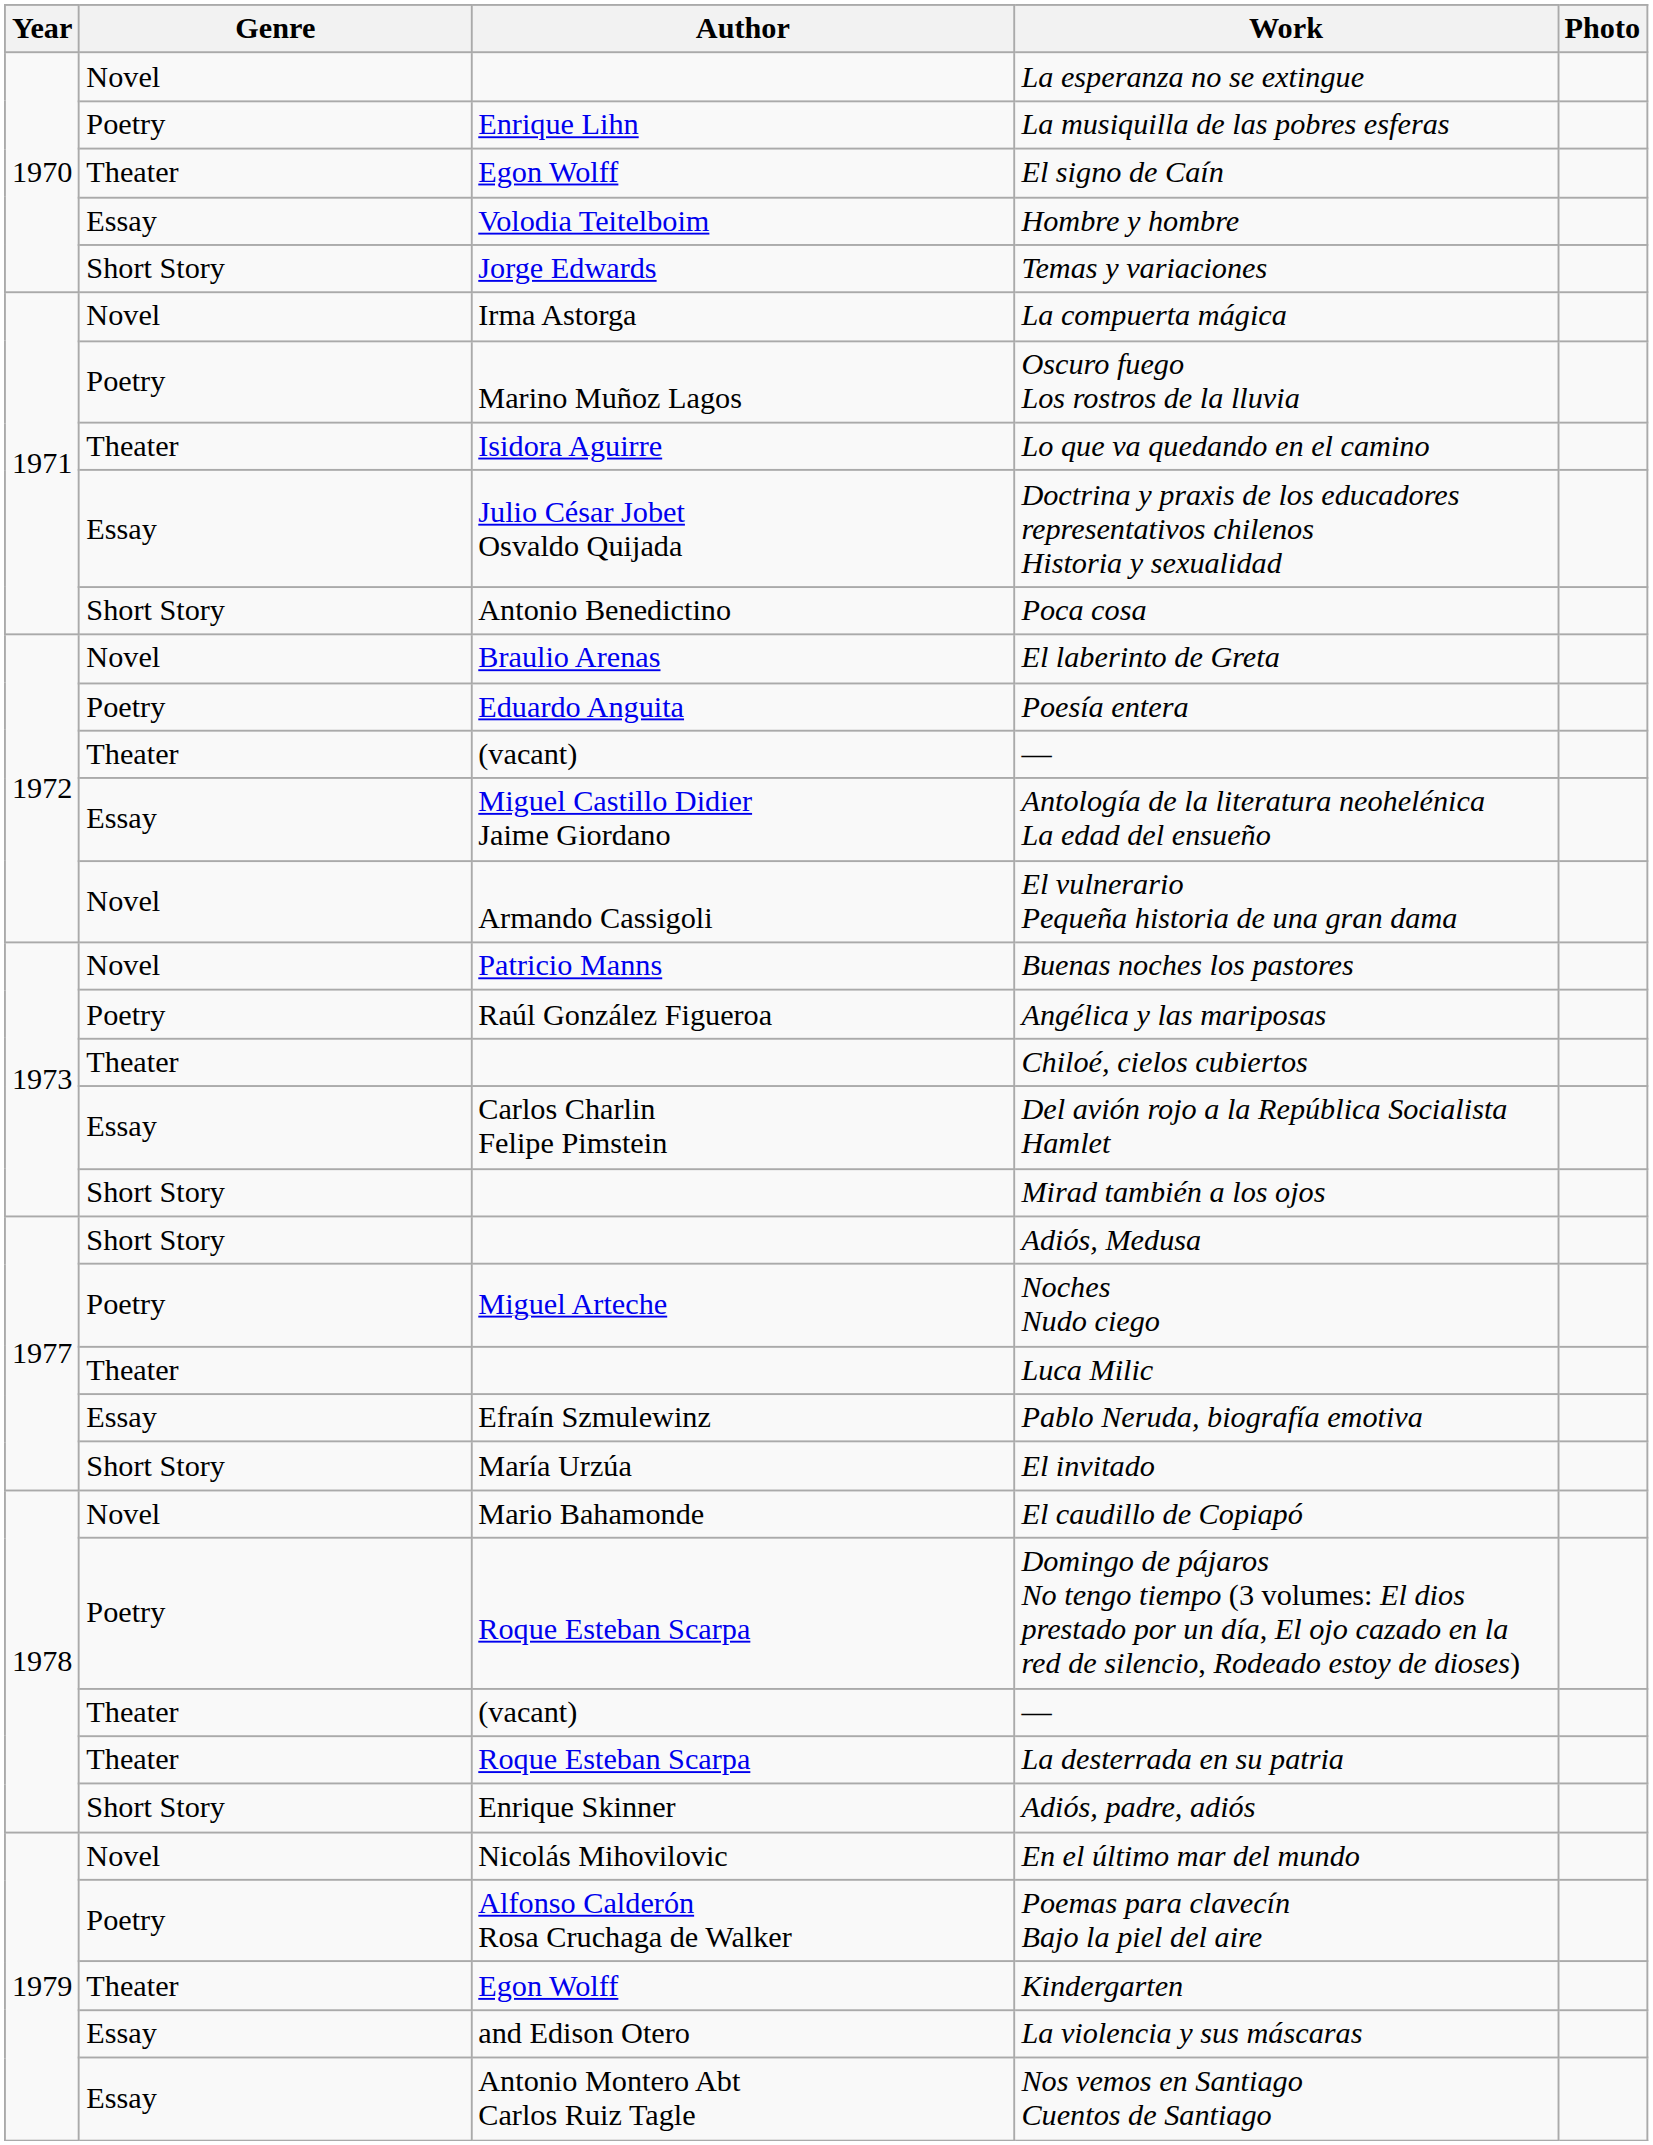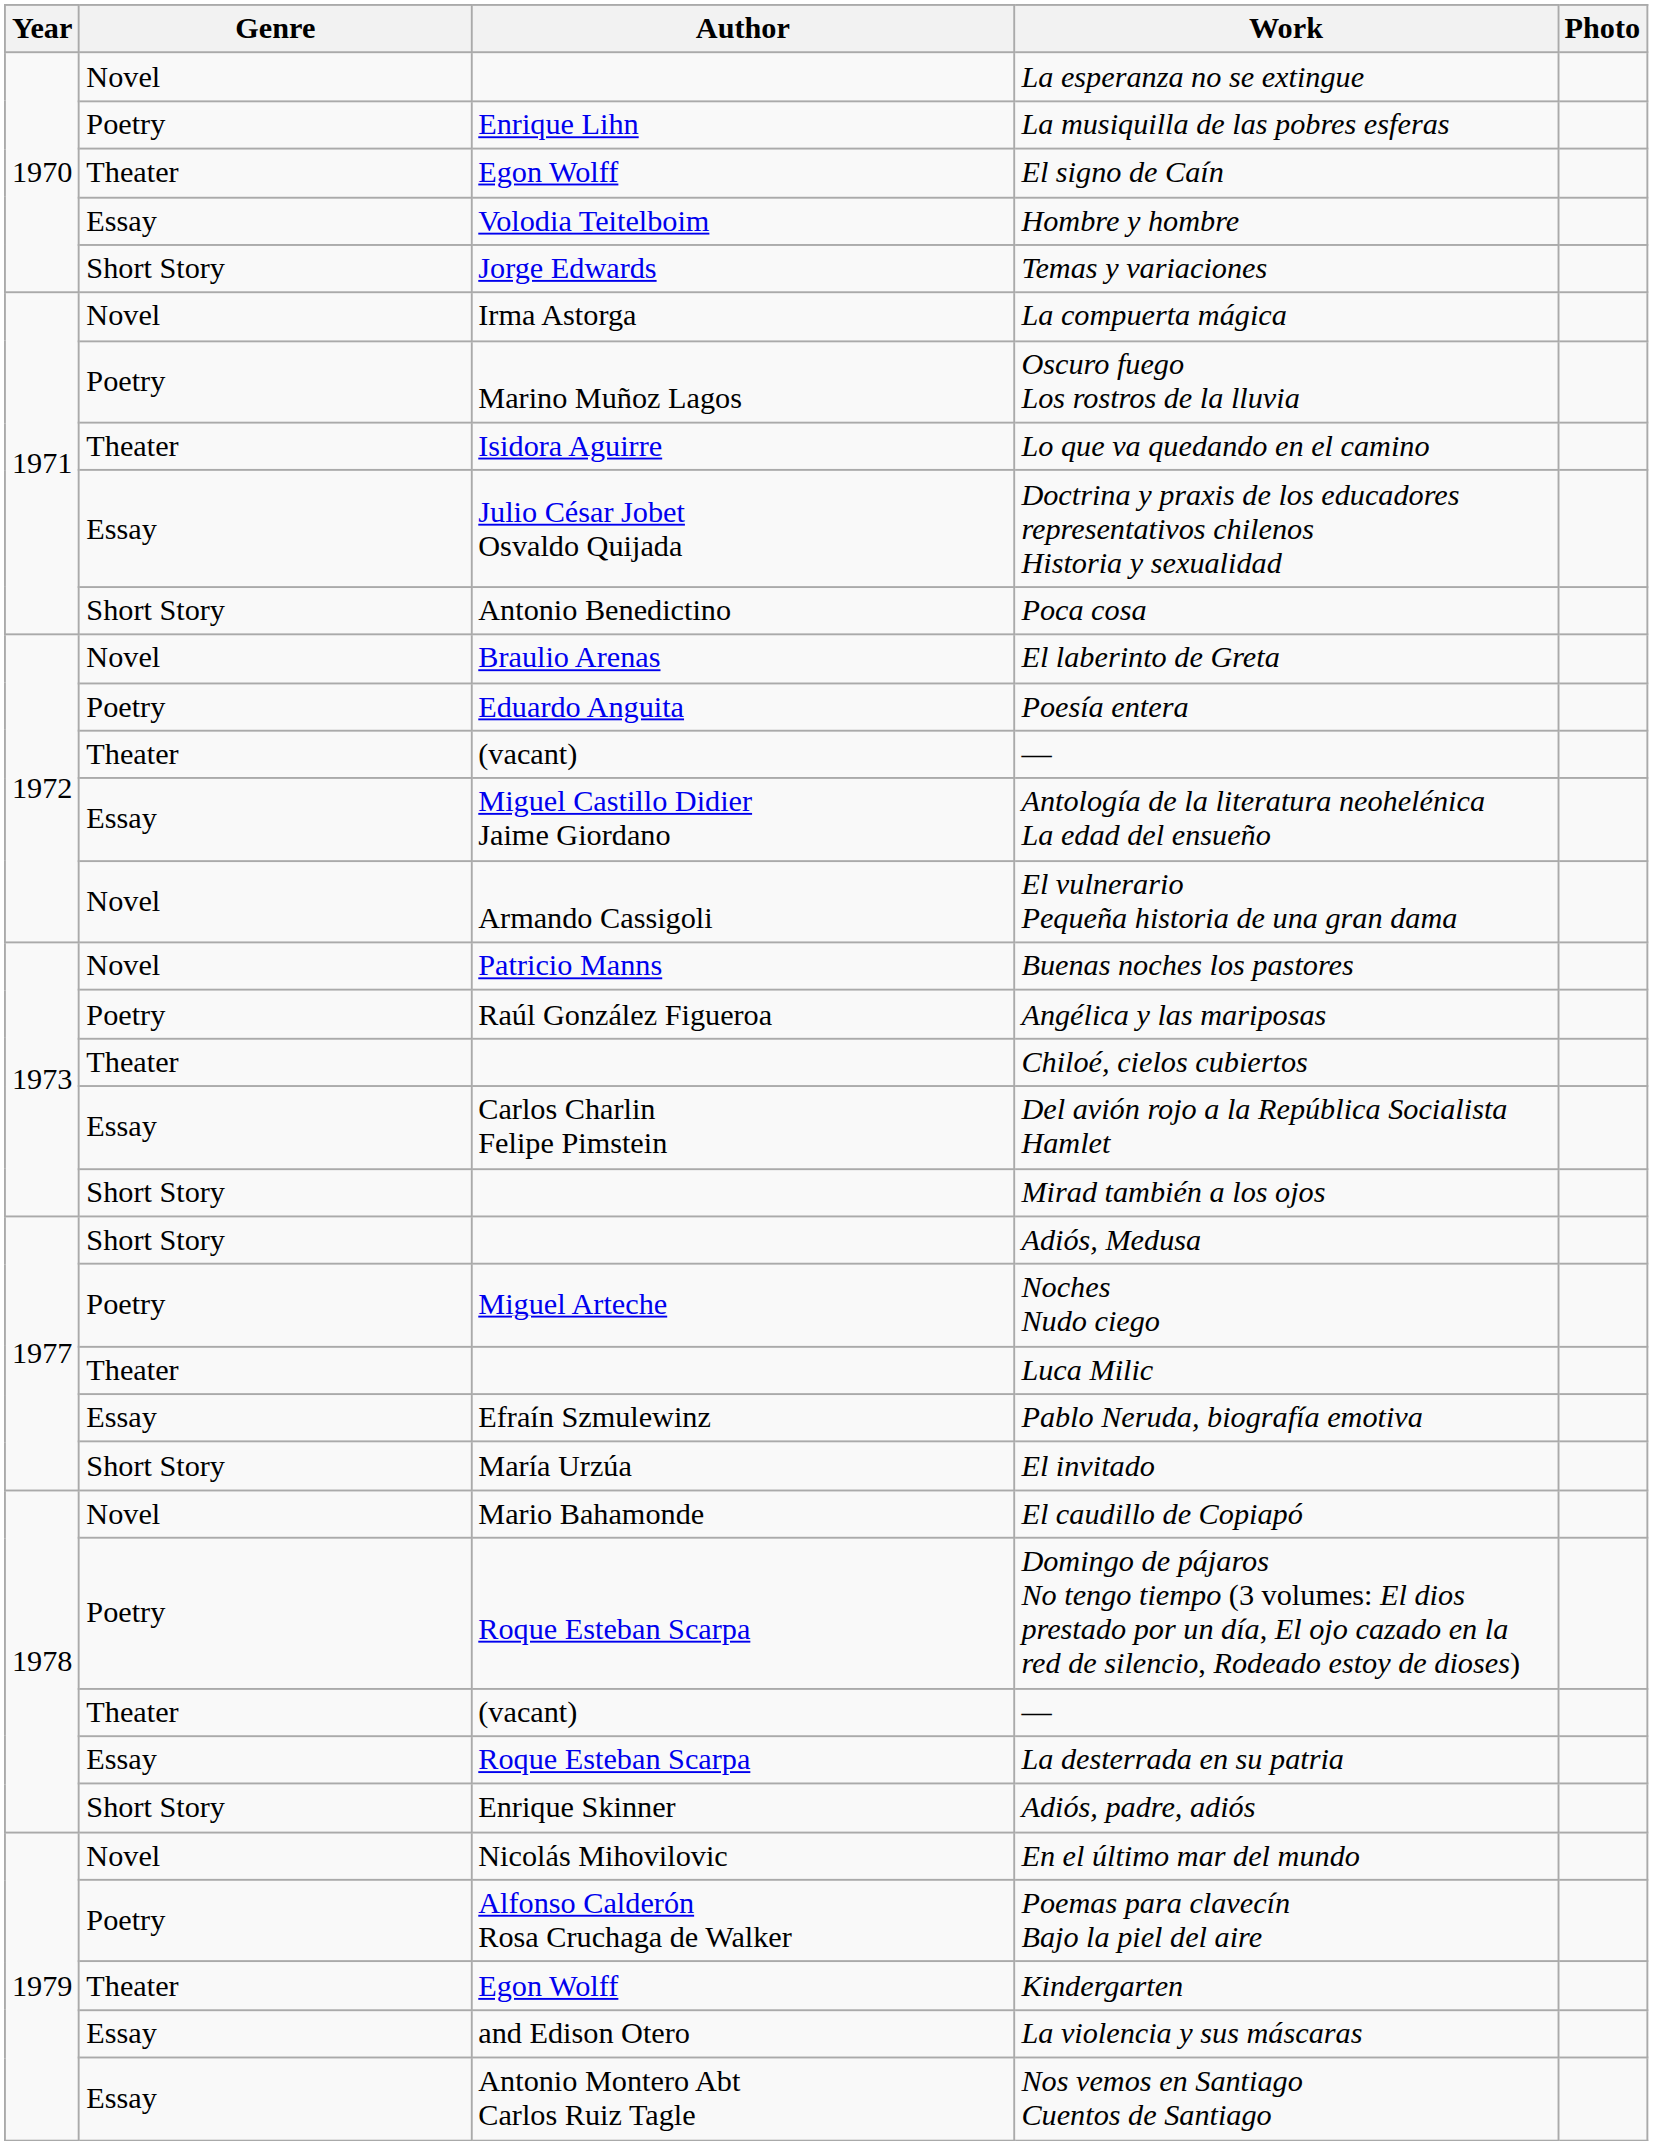La desterrada en su patria | Genre: Theater -> Essay
